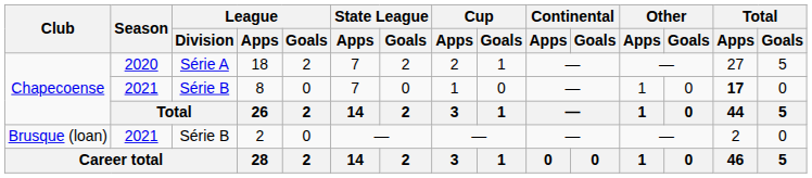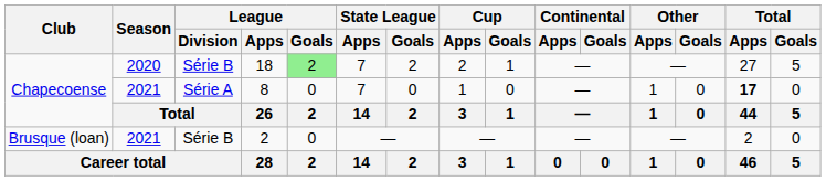18 | League / Division: Série A -> Série B
18 | League / Goals: no background -> lightgreen background
8 | League / Division: Série B -> Série A
